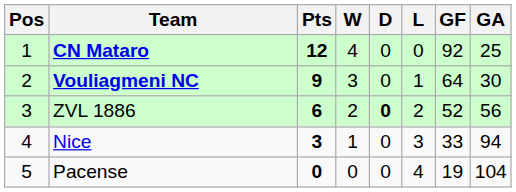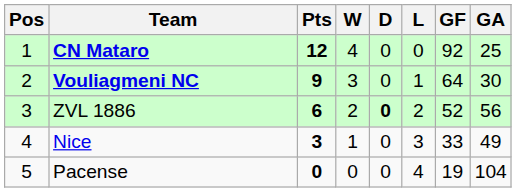Nice | GA: 94 -> 49
